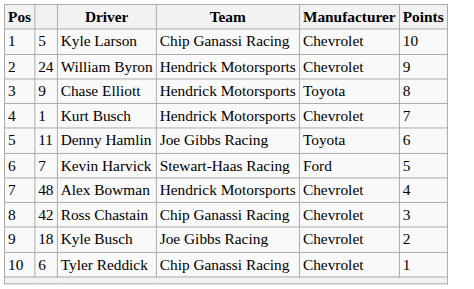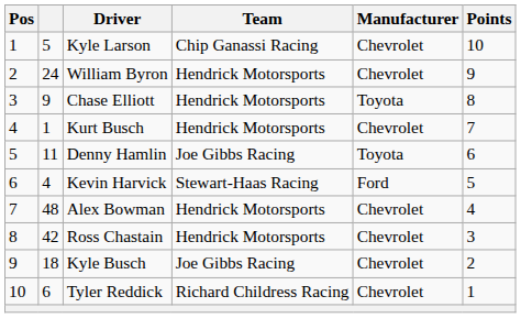Kevin Harvick | column 2: 7 -> 4
Ross Chastain | Team: Chip Ganassi Racing -> Hendrick Motorsports
Tyler Reddick | Team: Chip Ganassi Racing -> Richard Childress Racing
